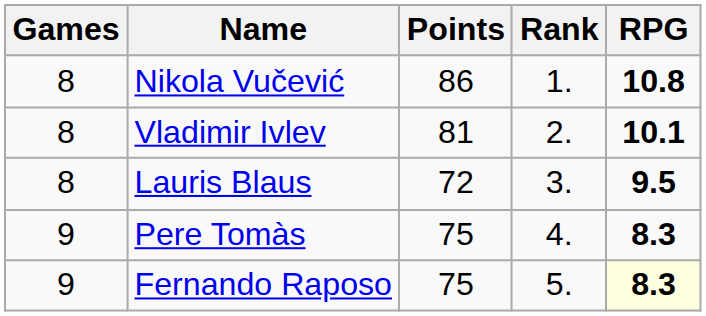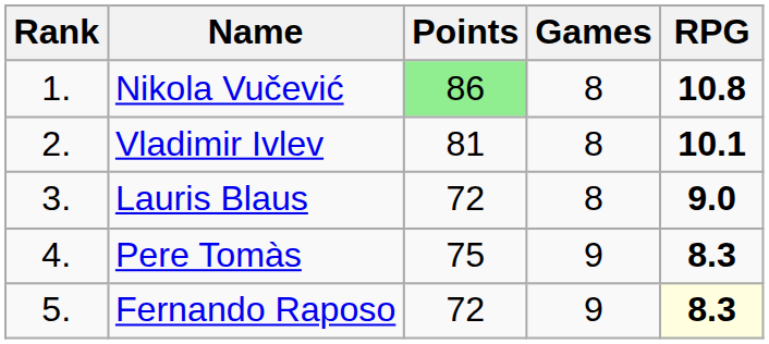columns swapped: Rank <-> Games
Nikola Vučević | Points: no background -> lightgreen background
Lauris Blaus | RPG: 9.5 -> 9.0
Fernando Raposo | Points: 75 -> 72
